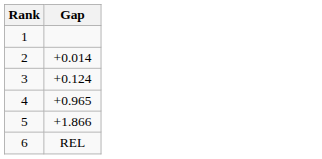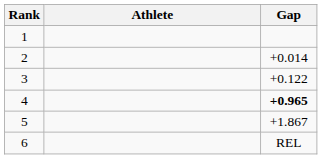+ column: Athlete
3 | Gap: +0.124 -> +0.122
4 | Gap: normal -> bold
5 | Gap: +1.866 -> +1.867
